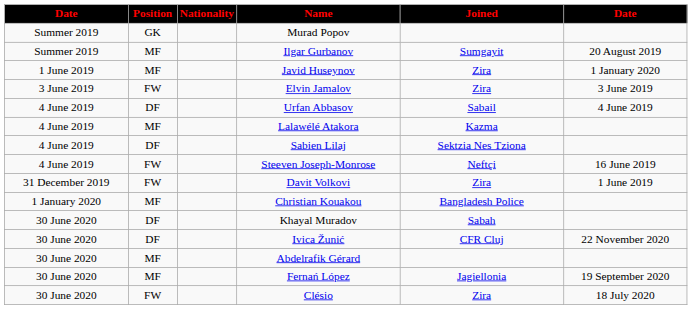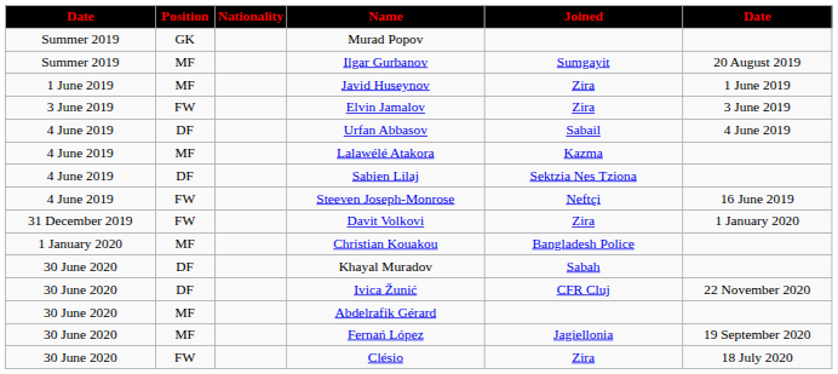Javid Huseynov | column 6: 1 January 2020 -> 1 June 2019
Davit Volkovi | column 6: 1 June 2019 -> 1 January 2020
